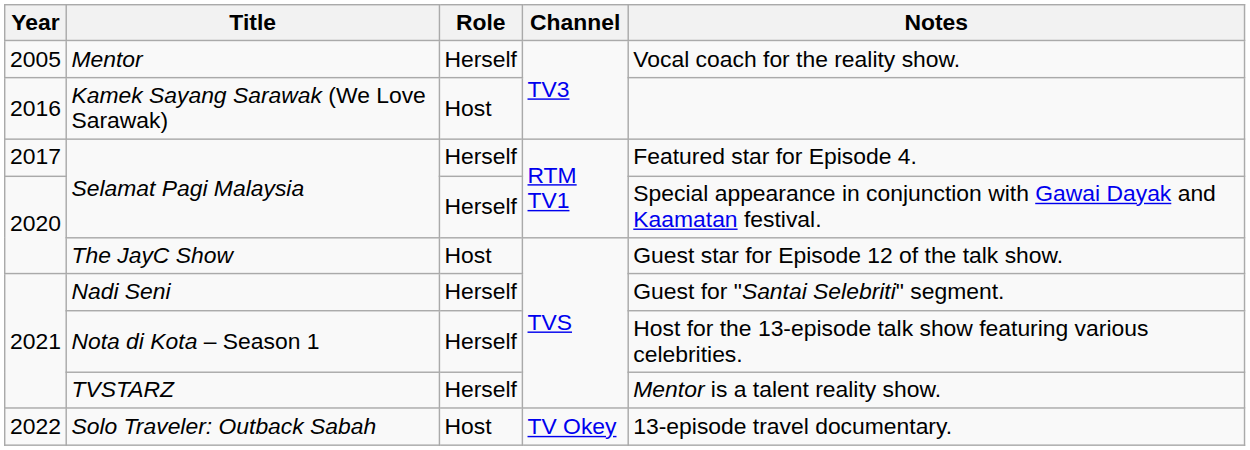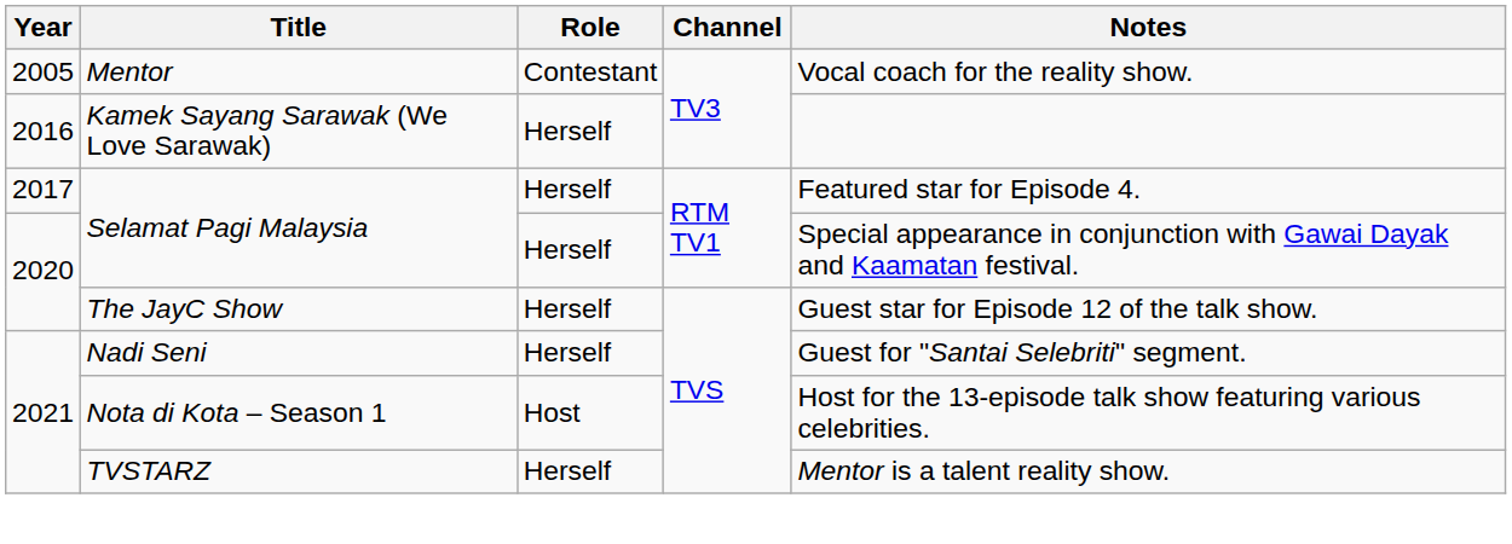Mentor | Role: Herself -> Contestant
Kamek Sayang Sarawak (We Love Sarawak) | Role: Host -> Herself
The JayC Show | Role: Host -> Herself
Nota di Kota – Season 1 | Role: Herself -> Host
- row: 2022 | Solo Traveler: Outback Sabah | Host | TV Okey | 13-episode travel documentary.
